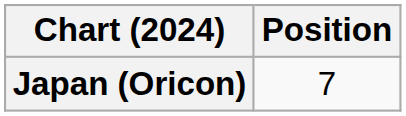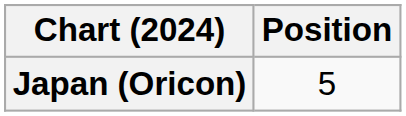Japan (Oricon) | Position: 7 -> 5
